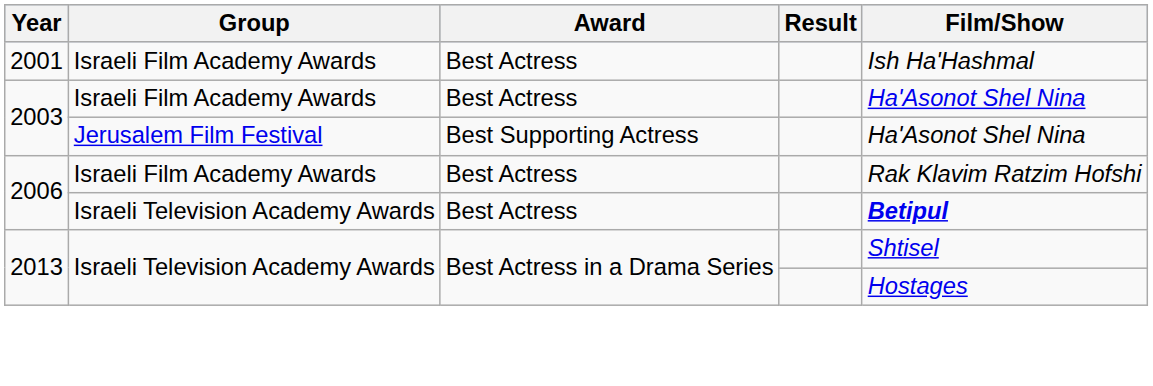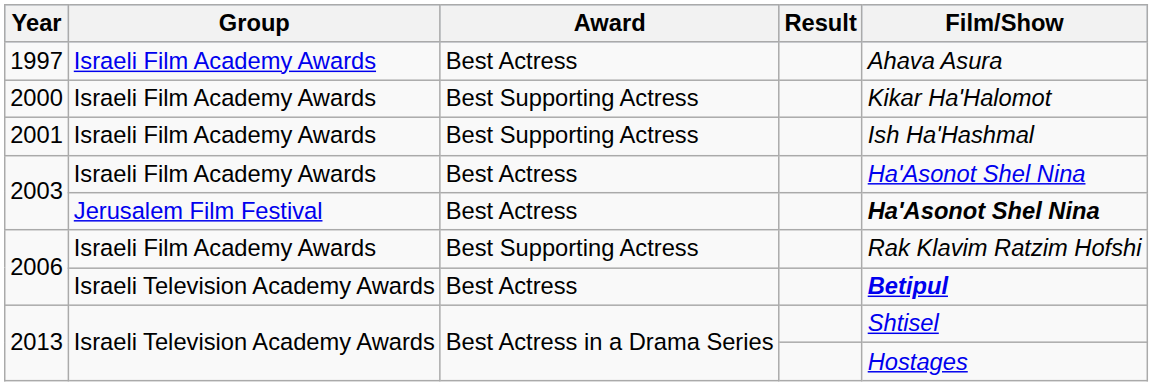+ row: 1997 | Israeli Film Academy Awards | Best Actress | Ahava Asura
+ row: 2000 | Israeli Film Academy Awards | Best Supporting Actress | Kikar Ha'Halomot
2001 | Award: Best Actress -> Best Supporting Actress
2003 / Jerusalem Film Festival | Award: Best Supporting Actress -> Best Actress
2003 / Jerusalem Film Festival | Film/Show: normal -> bold
2006 / Israeli Film Academy Awards | Award: Best Actress -> Best Supporting Actress
